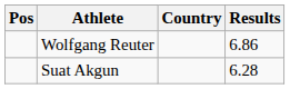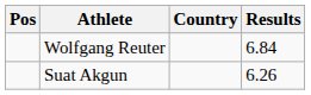Wolfgang Reuter | Results: 6.86 -> 6.84
Suat Akgun | Results: 6.28 -> 6.26
